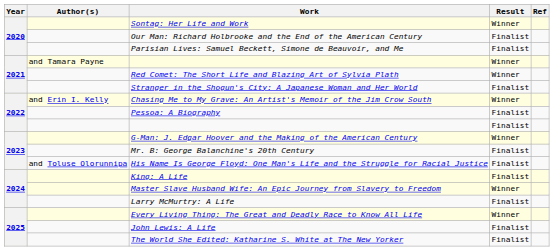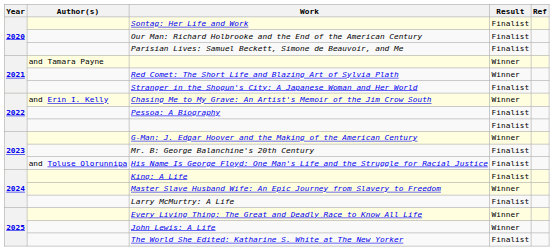Sontag: Her Life and Work | Result: Winner -> Finalist
John Lewis: A Life | Result: Finalist -> Winner
